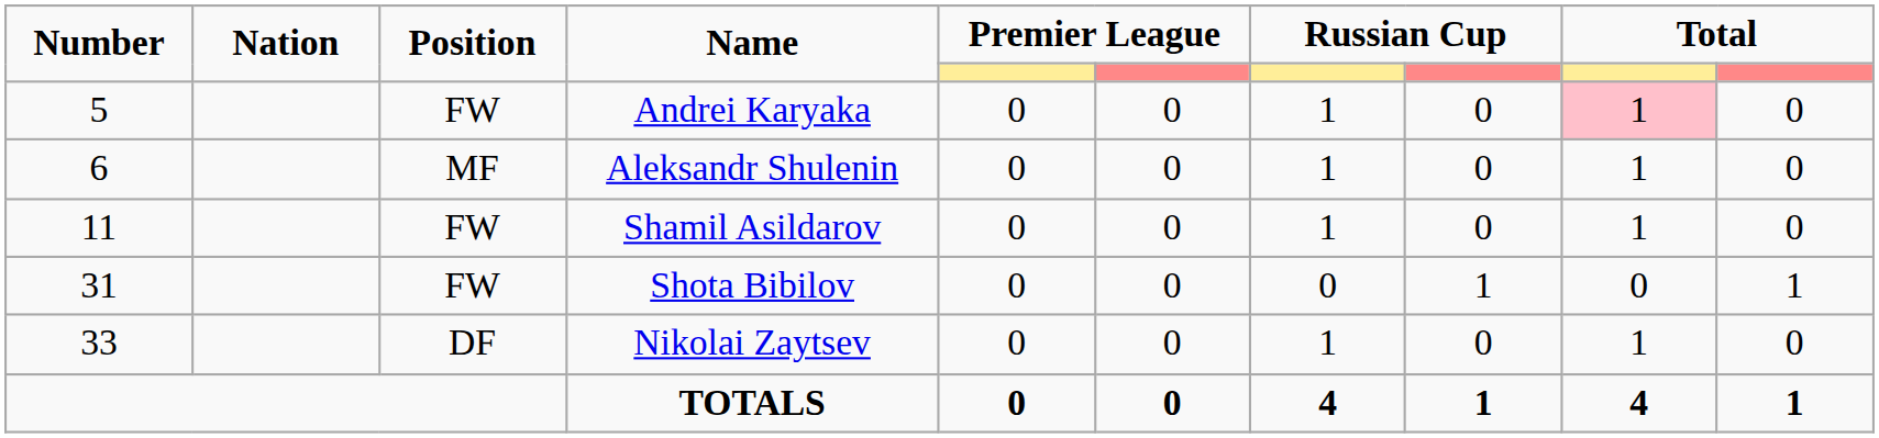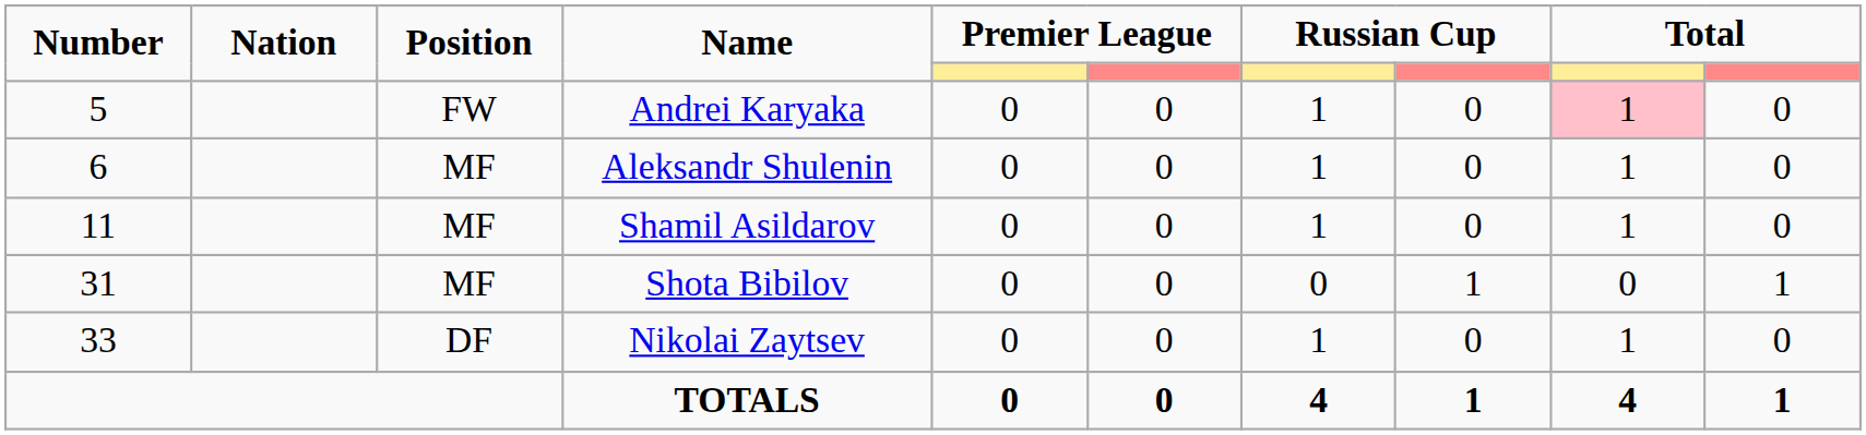Shamil Asildarov | Position: FW -> MF
Shota Bibilov | Position: FW -> MF
